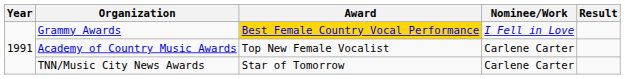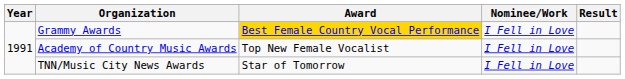Academy of Country Music Awards | Nominee/Work: Carlene Carter -> I Fell in Love
TNN/Music City News Awards | Nominee/Work: Carlene Carter -> I Fell in Love
